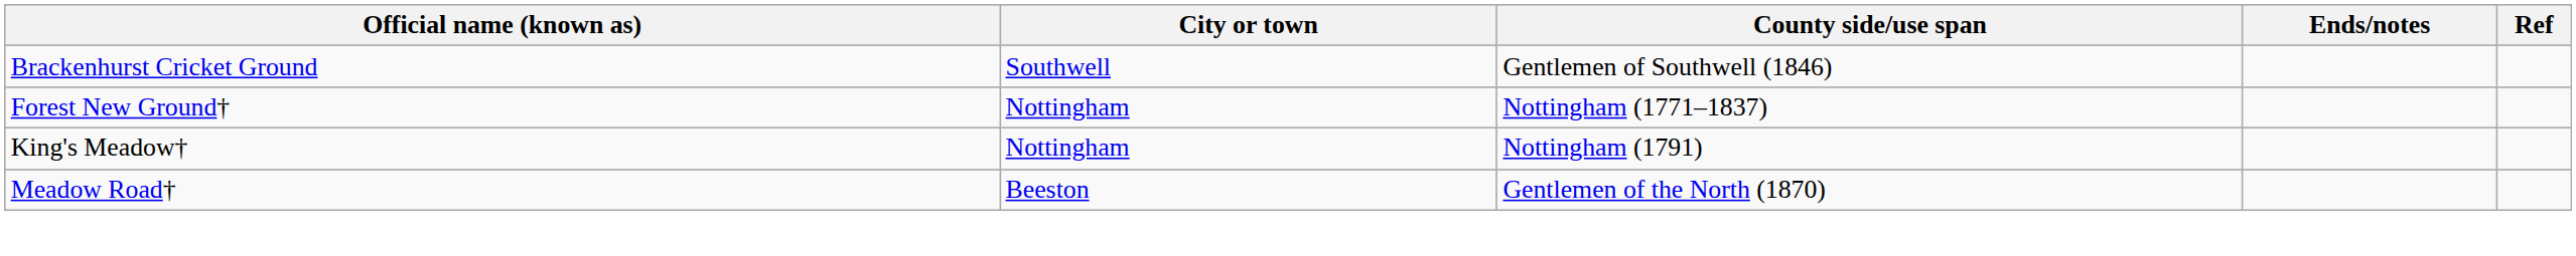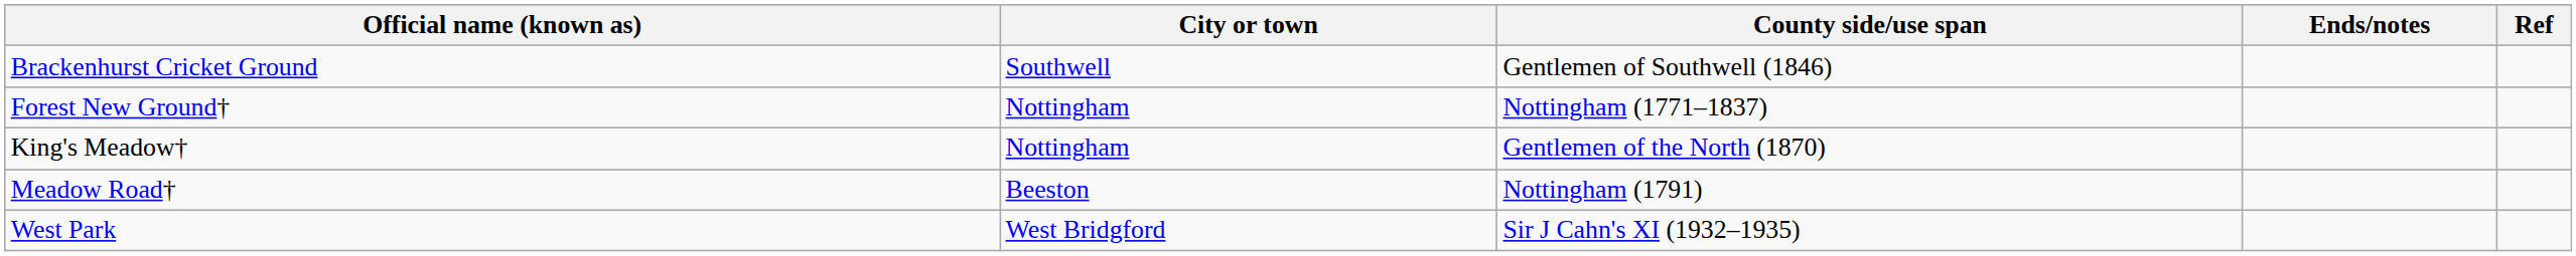King's Meadow† | County side/use span: Nottingham (1791) -> Gentlemen of the North (1870)
Meadow Road† | County side/use span: Gentlemen of the North (1870) -> Nottingham (1791)
+ row: West Park | West Bridgford | Sir J Cahn's XI (1932–1935)
